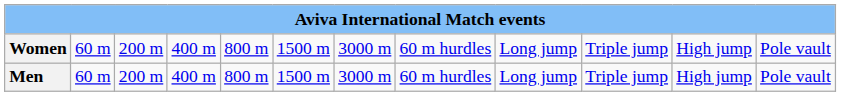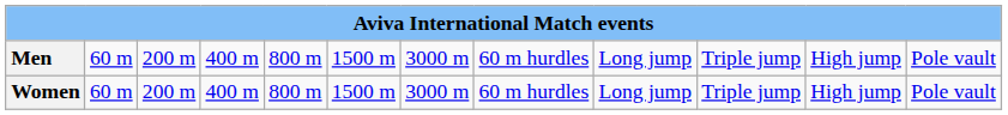rows swapped: Men <-> Women
